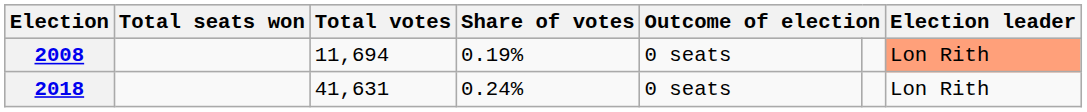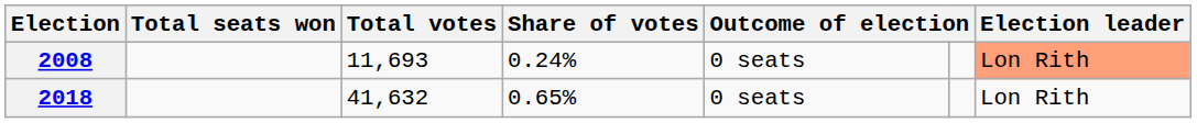2008 | Total votes: 11,694 -> 11,693
2008 | Share of votes: 0.19% -> 0.24%
2018 | Total votes: 41,631 -> 41,632
2018 | Share of votes: 0.24% -> 0.65%
